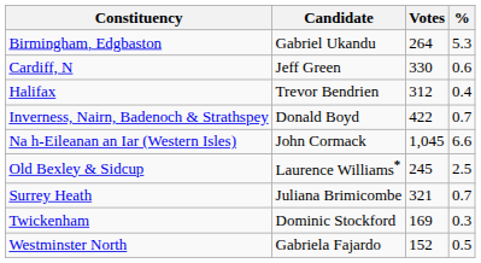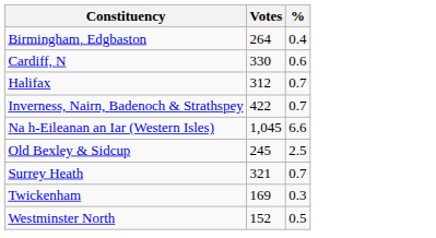- column: Candidate | Gabriel Ukandu | Jeff Green | Trevor Bendrien | Donald Boyd | John Cormack | Laurence Williams* | Juliana Brimicombe | Dominic Stockford | Gabriela Fajardo
Birmingham, Edgbaston | %: 5.3 -> 0.4
Halifax | %: 0.4 -> 0.7
